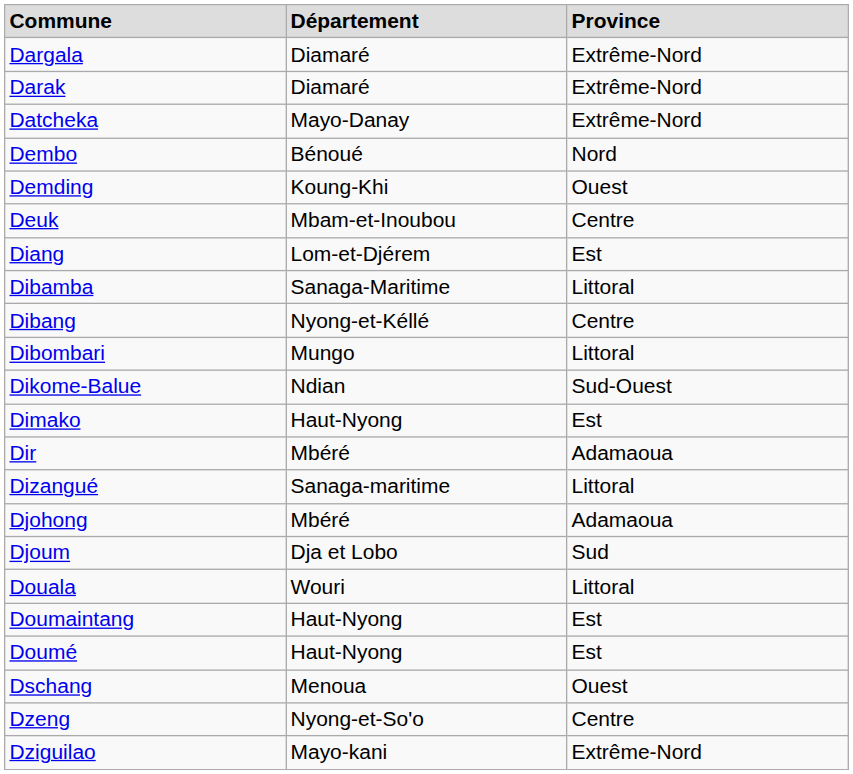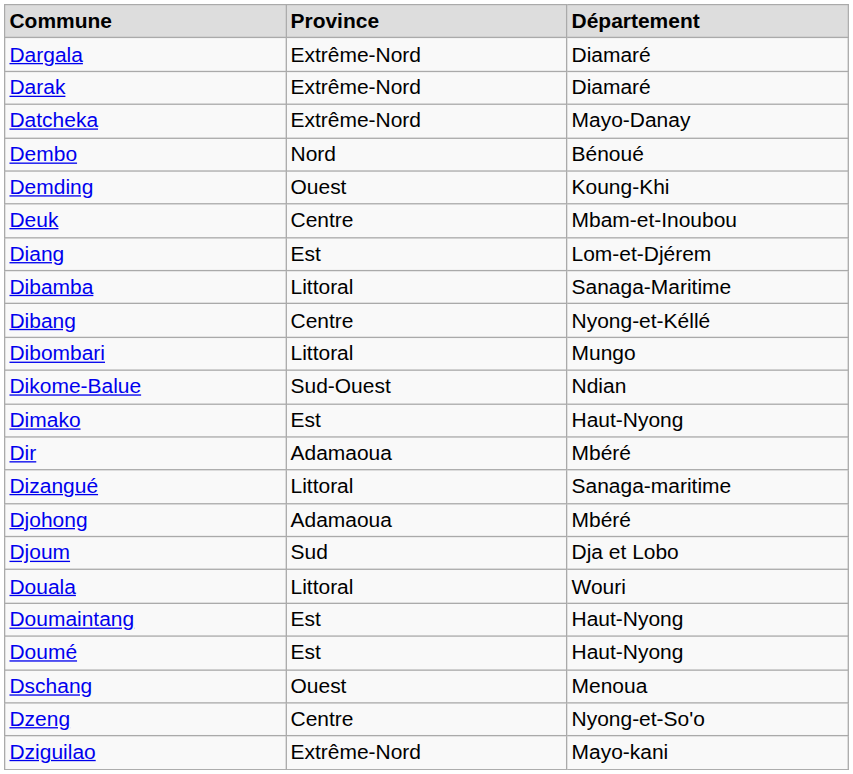columns swapped: Département <-> Province
